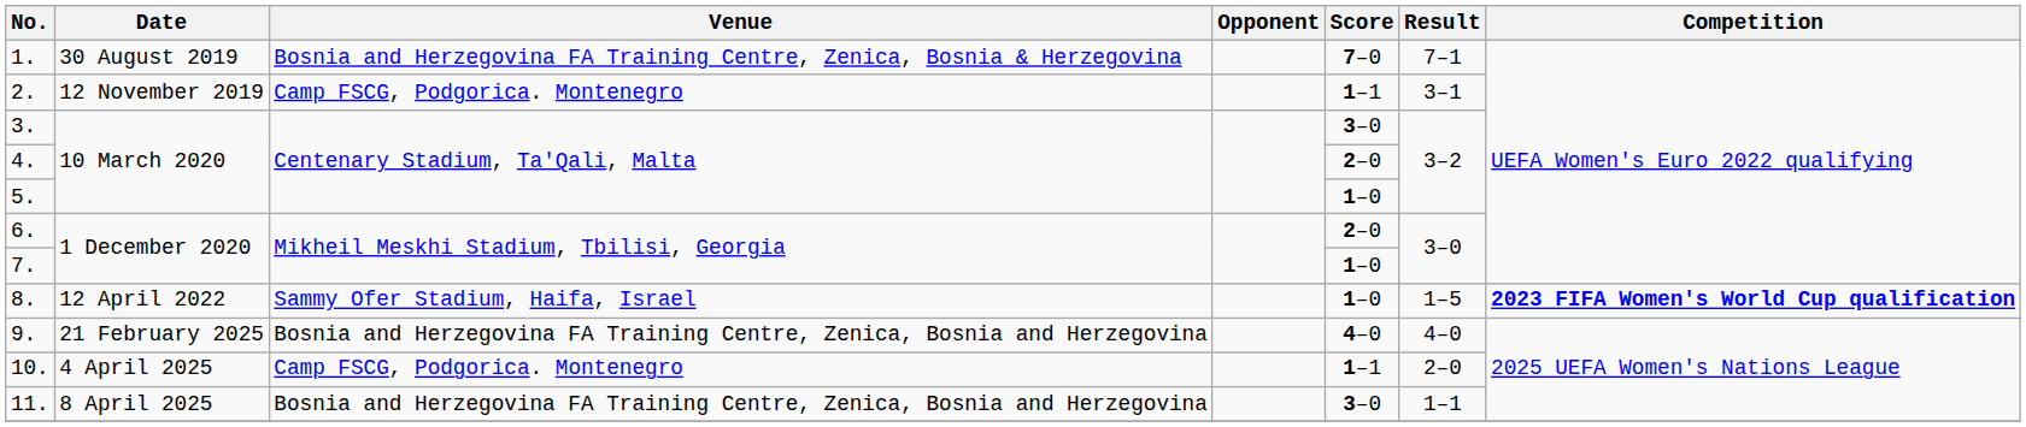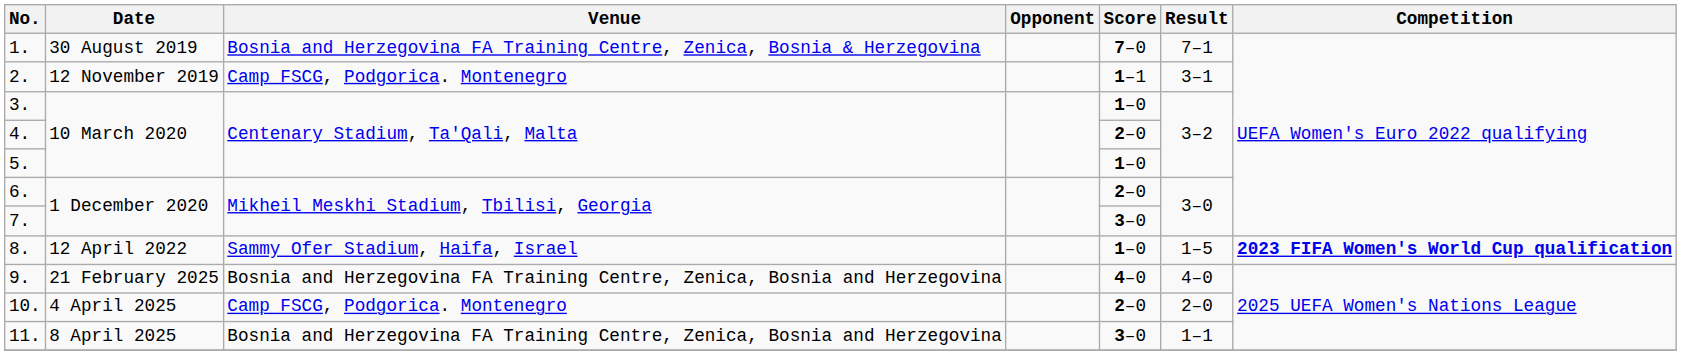3. | Score: 3–0 -> 1–0
7. | Score: 1–0 -> 3–0
10. | Score: 1–1 -> 2–0
